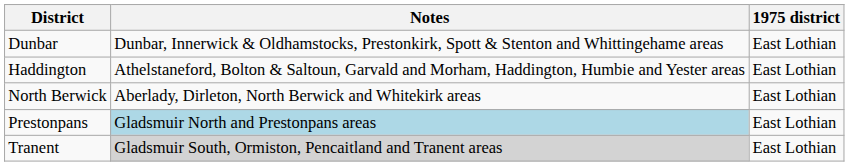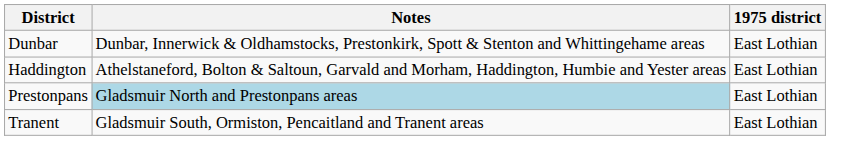- row: North Berwick | Aberlady, Dirleton, North Berwick and Whitekirk areas | East Lothian
Tranent | Notes: lightgrey background -> no background
